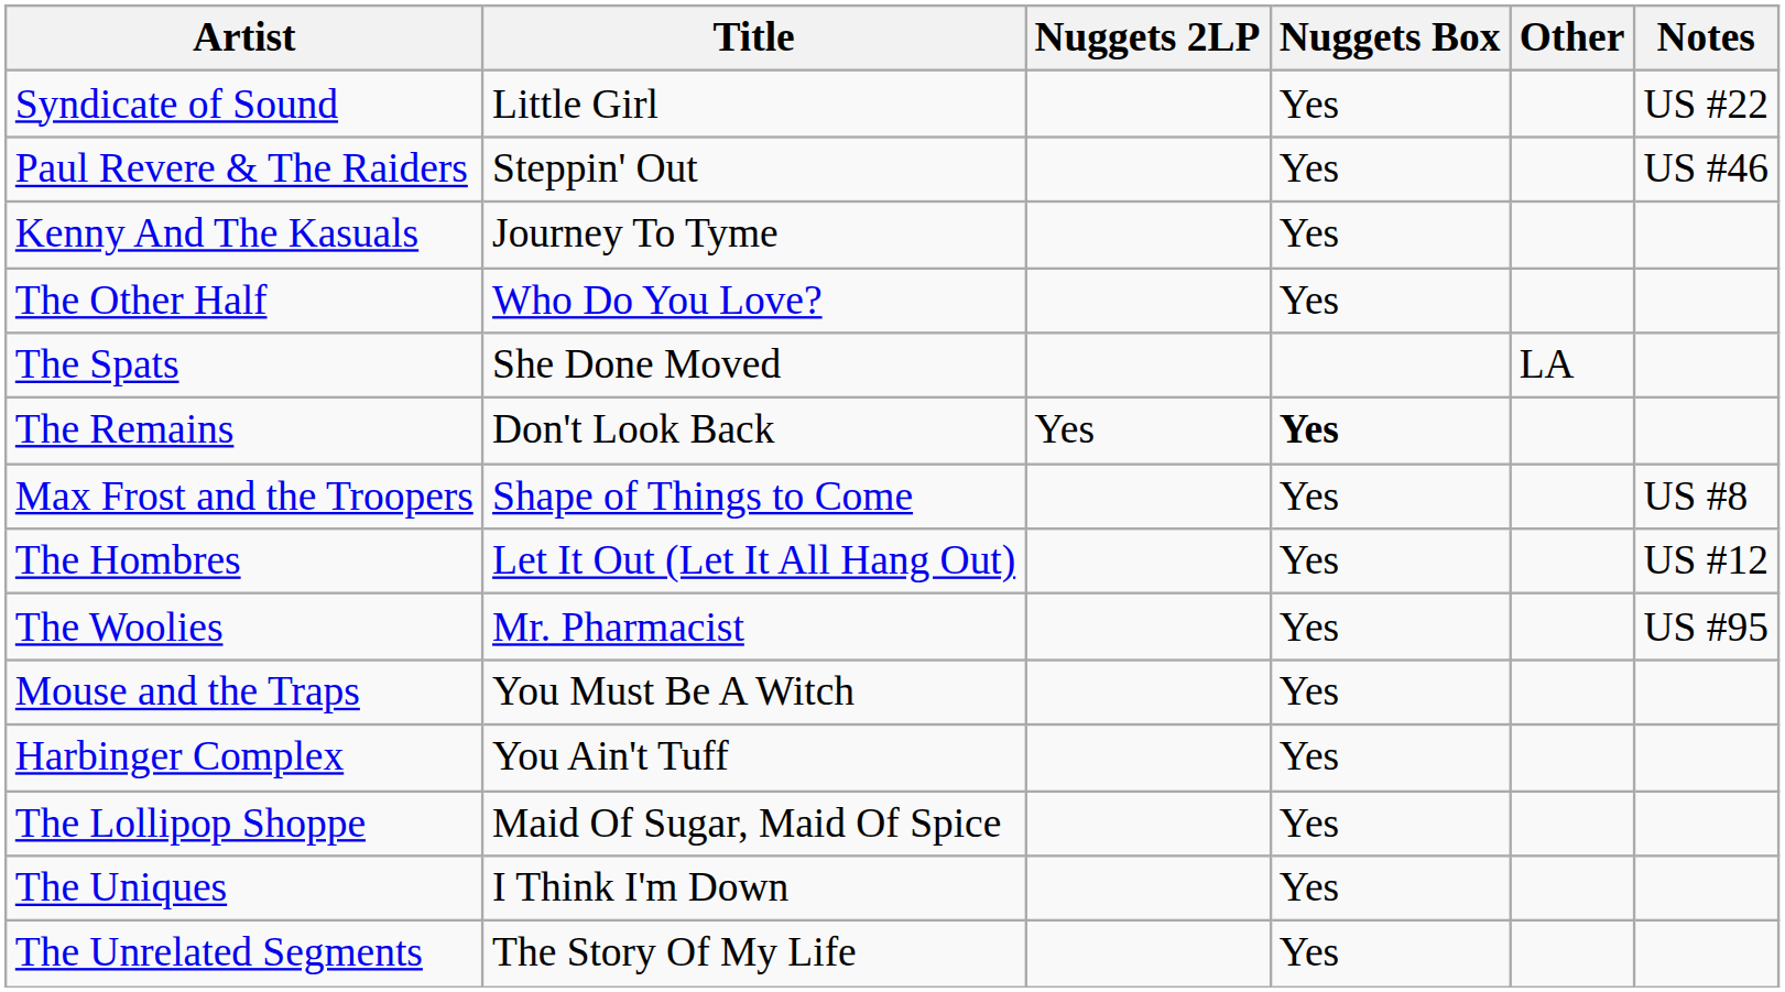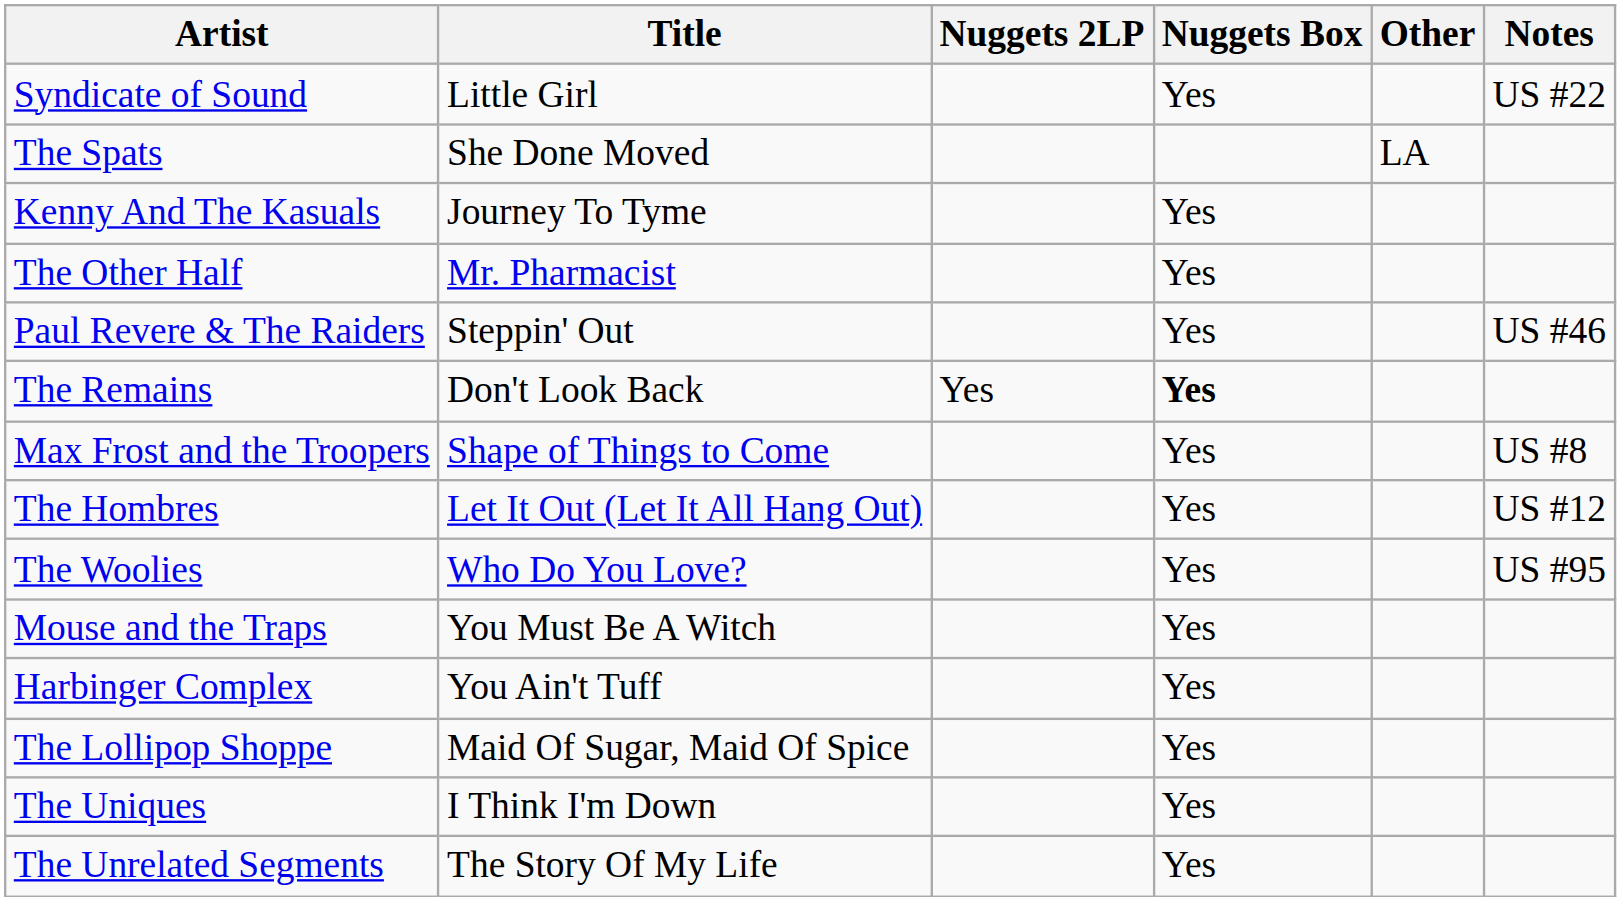rows swapped: Paul Revere & The Raiders <-> The Spats
The Other Half | Title: Who Do You Love? -> Mr. Pharmacist
The Woolies | Title: Mr. Pharmacist -> Who Do You Love?
